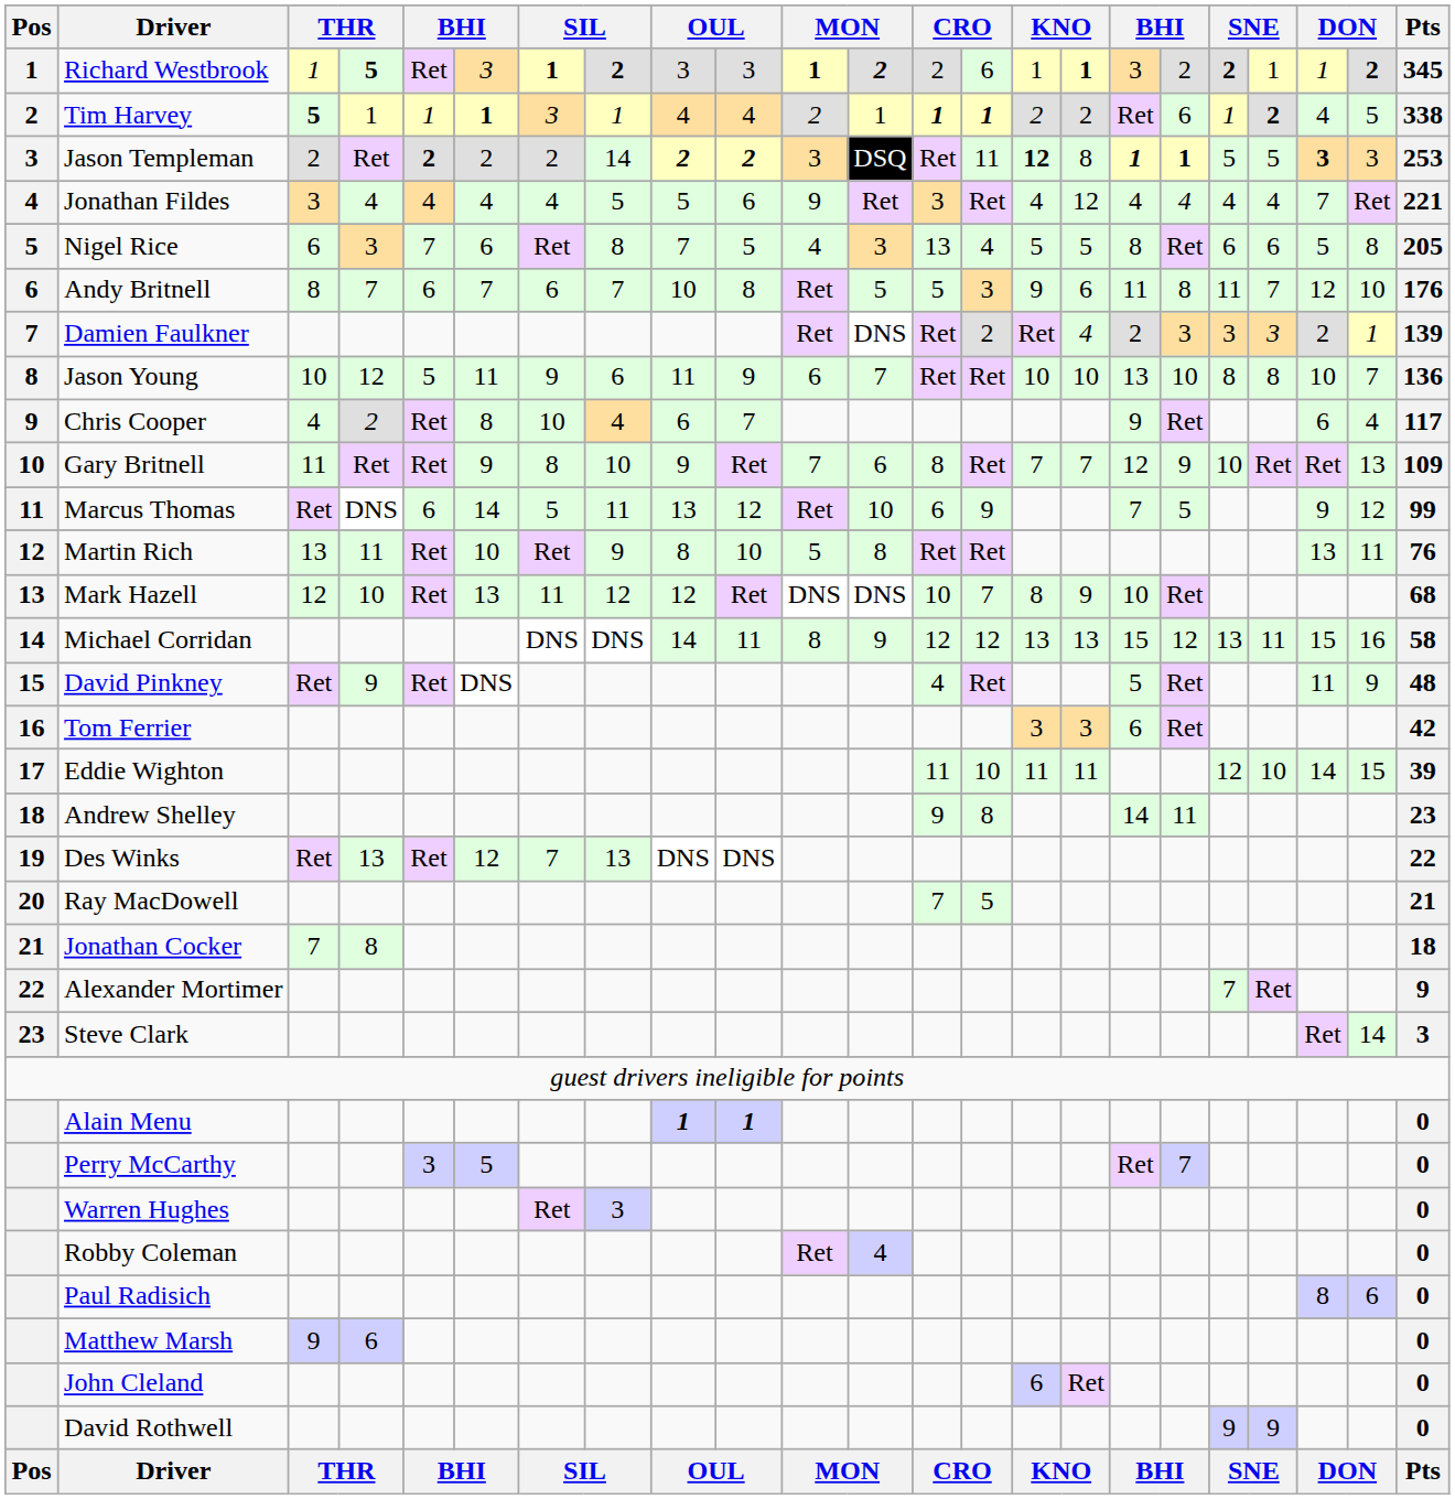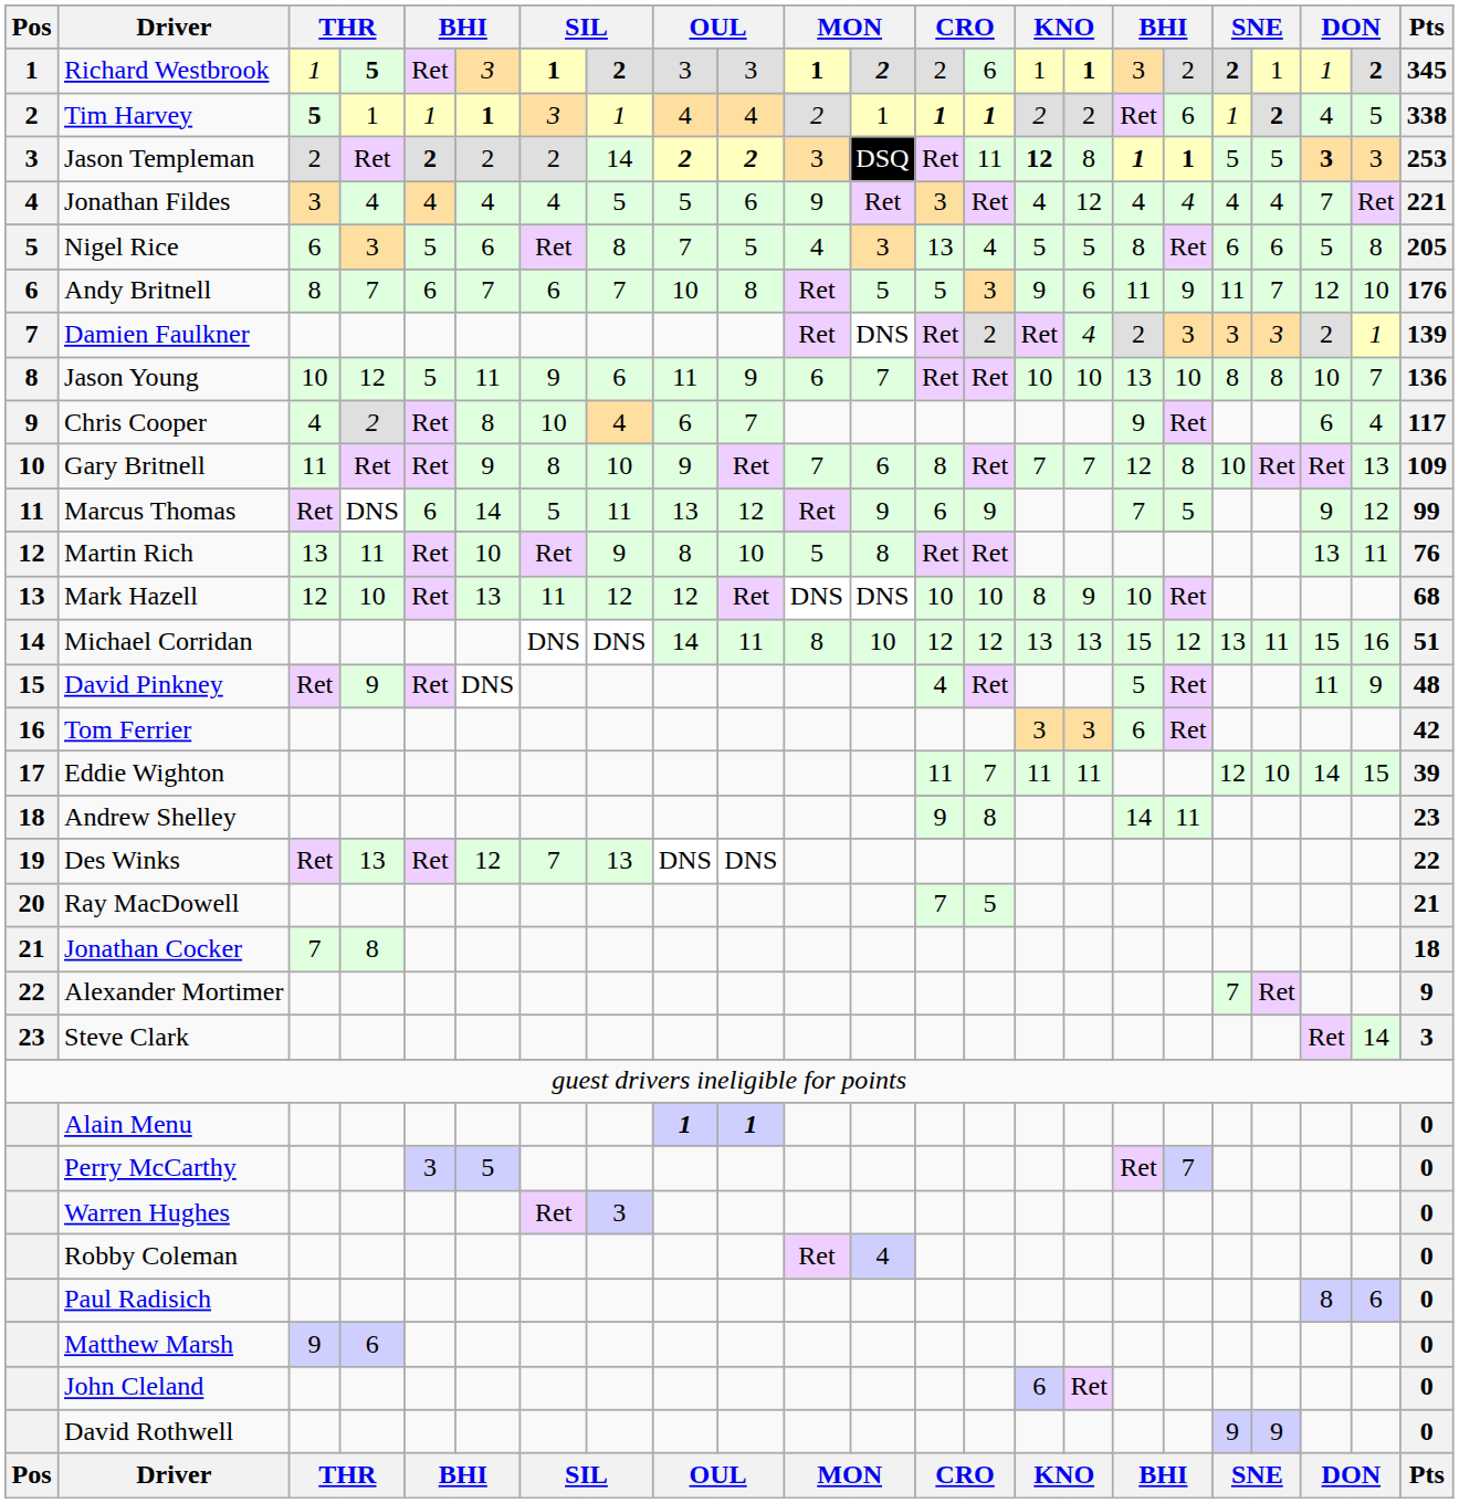Nigel Rice | column 5: 7 -> 5
Andy Britnell | column 18: 8 -> 9
Gary Britnell | column 18: 9 -> 8
Marcus Thomas | column 12: 10 -> 9
Mark Hazell | column 14: 7 -> 10
Michael Corridan | column 12: 9 -> 10
Michael Corridan | Pts: 58 -> 51
Eddie Wighton | column 14: 10 -> 7
